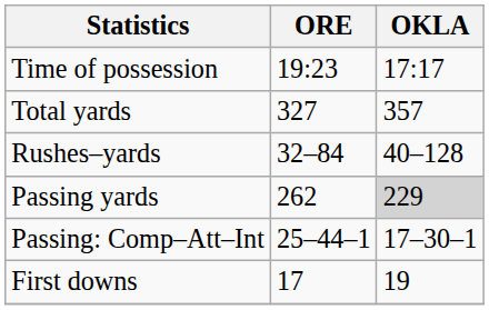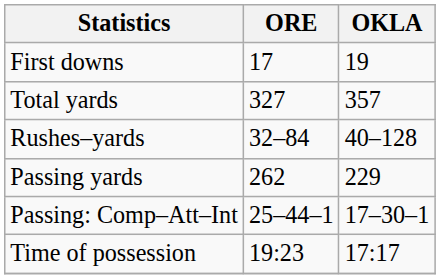rows swapped: First downs <-> Time of possession
Passing yards | OKLA: lightgrey background -> no background
